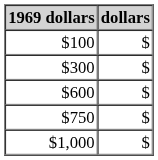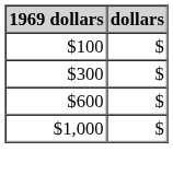- row: $750 | $
